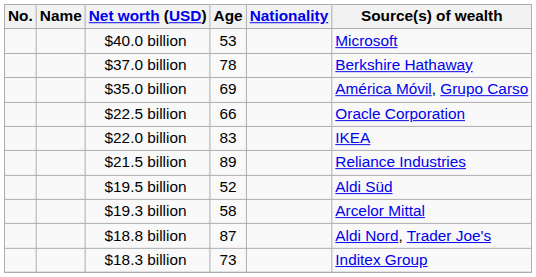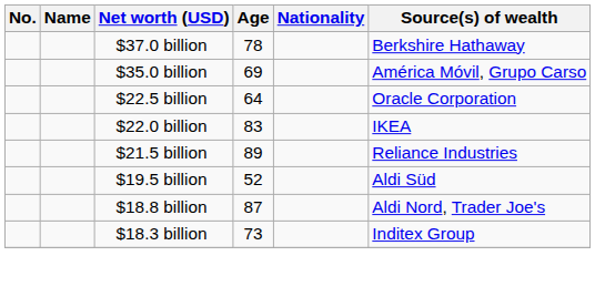- row: $40.0 billion | 53 | Microsoft
$22.5 billion | Age: 66 -> 64
- row: $19.3 billion | 58 | Arcelor Mittal
